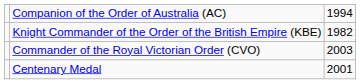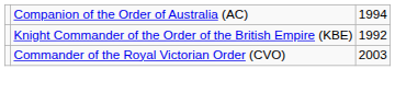Knight Commander of the Order of the British Empire (KBE) | column 3: 1982 -> 1992
- row: Centenary Medal | 2001
